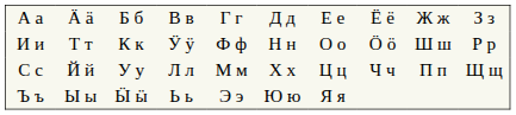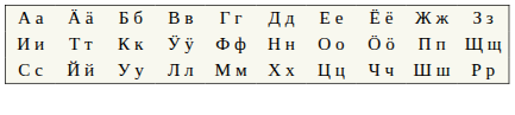И и | column 9: Ш ш -> П п
И и | column 10: Р р -> Щ щ
С с | column 9: П п -> Ш ш
С с | column 10: Щ щ -> Р р
- row: Ъ ъ | Ы ы | Ӹ ӹ | Ь ь | Э э | Ю ю | Я я
